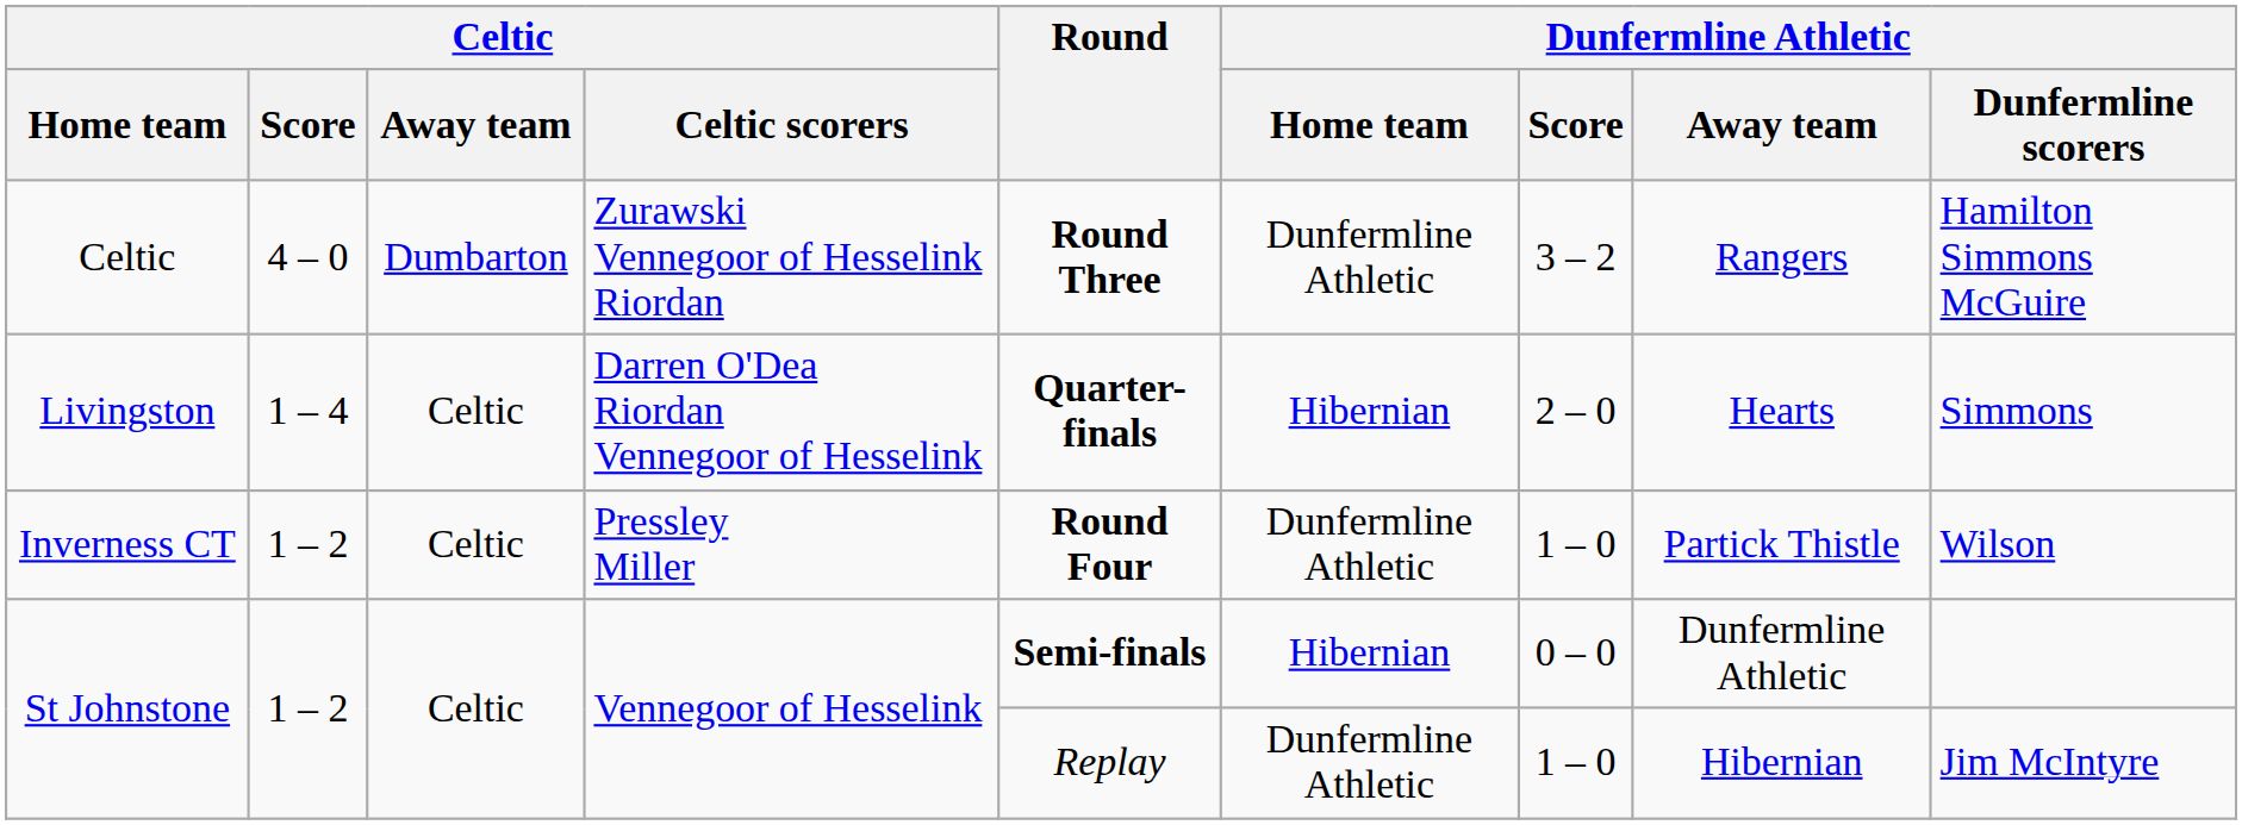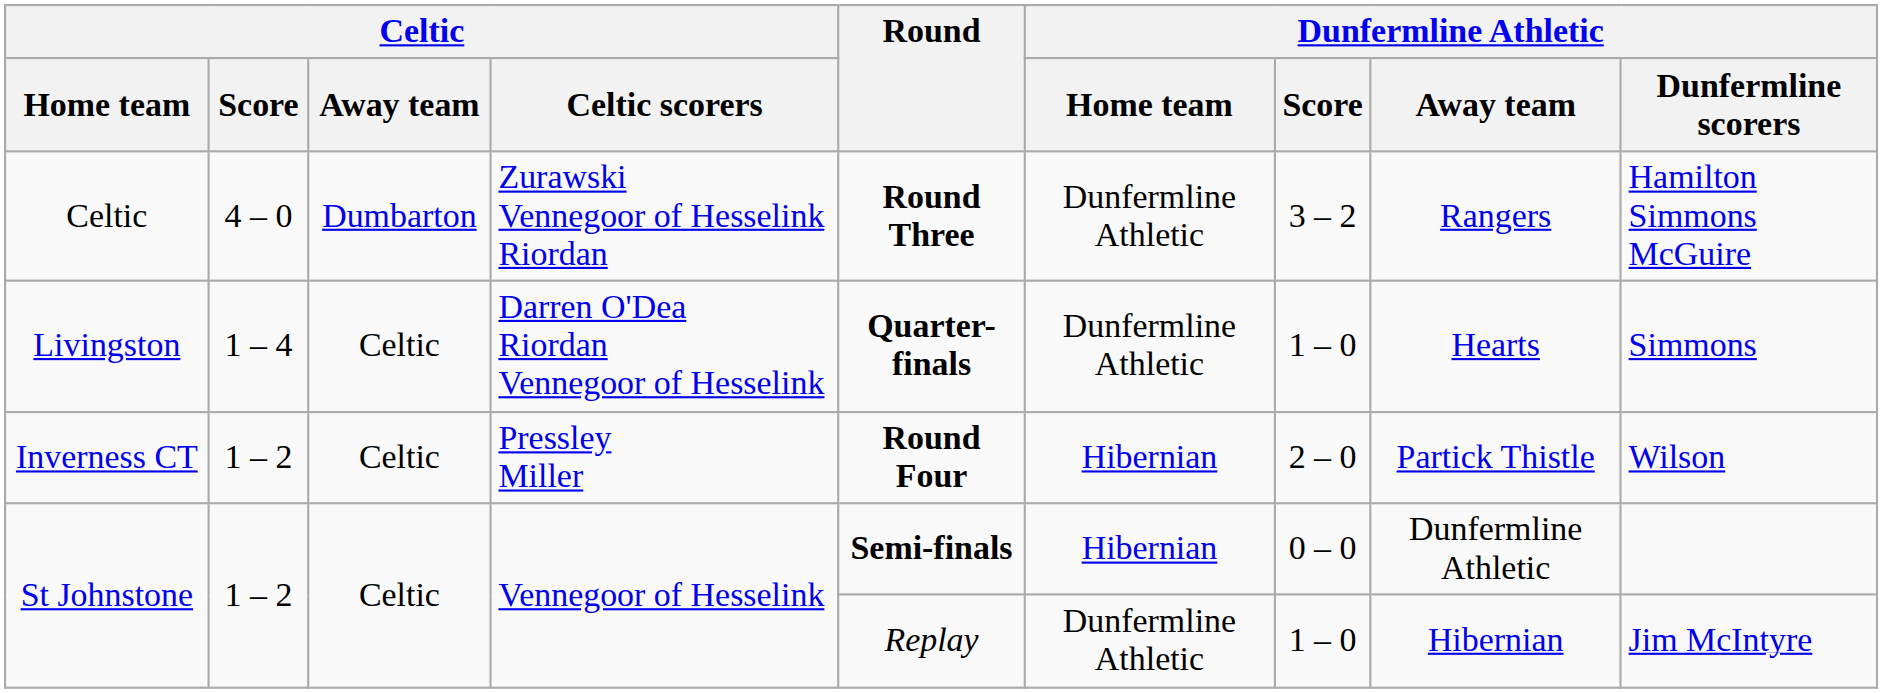Livingston | Dunfermline Athletic / Home team: Hibernian -> Dunfermline Athletic
Livingston | Dunfermline Athletic / Score: 2 – 0 -> 1 – 0
Inverness CT | Dunfermline Athletic / Home team: Dunfermline Athletic -> Hibernian
Inverness CT | Dunfermline Athletic / Score: 1 – 0 -> 2 – 0
